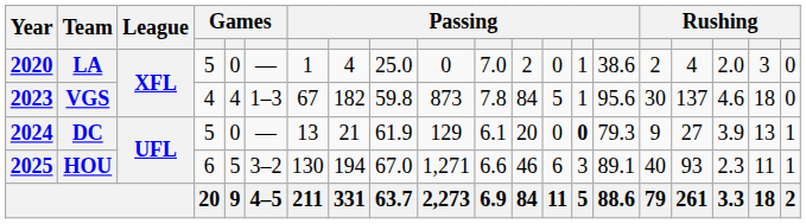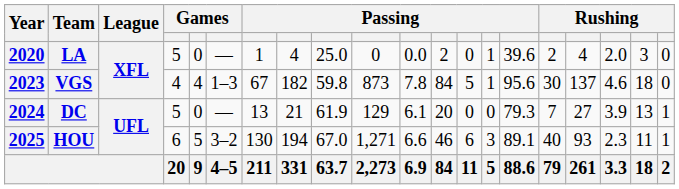LA | column 11: 7.0 -> 0.0
LA | column 15: 38.6 -> 39.6
DC | column 14: bold -> normal
DC | column 16: 9 -> 7
